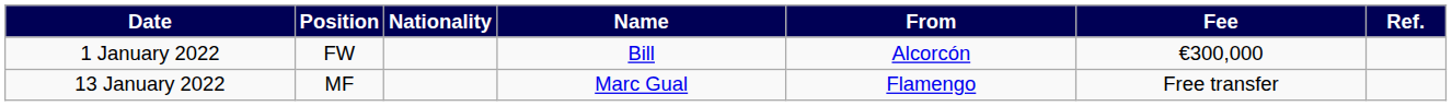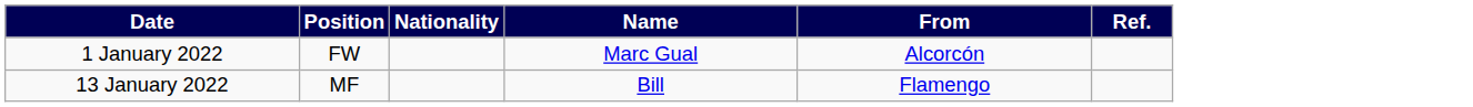- column: Fee | €300,000 | Free transfer
1 January 2022 | Name: Bill -> Marc Gual
13 January 2022 | Name: Marc Gual -> Bill
